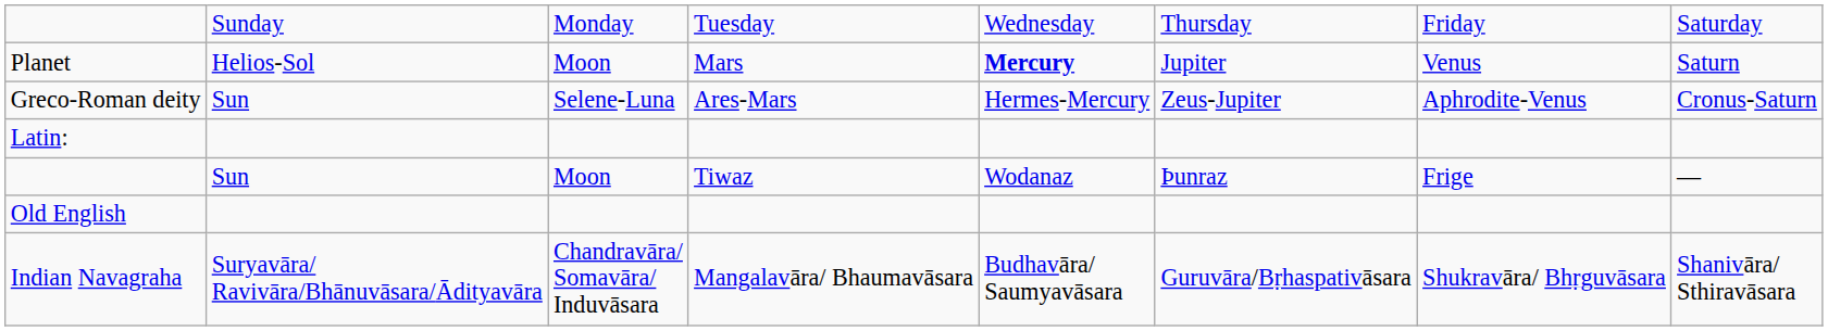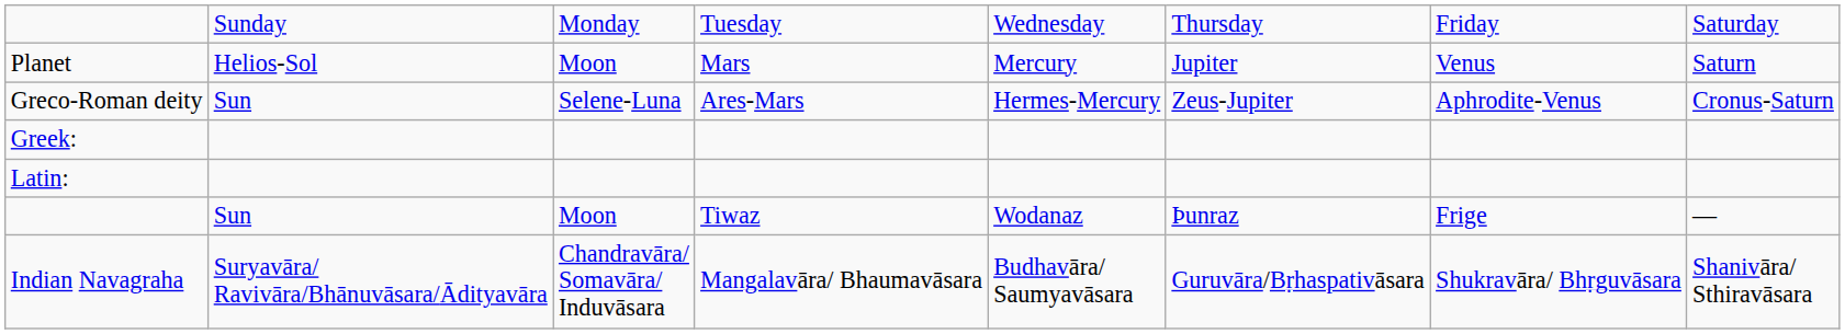Planet | column 5: bold -> normal
+ row: Greek:
- row: Old English
